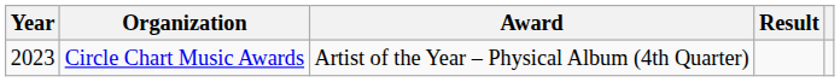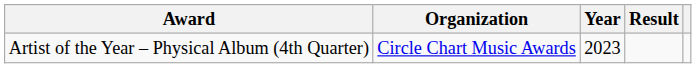columns swapped: Year <-> Award
